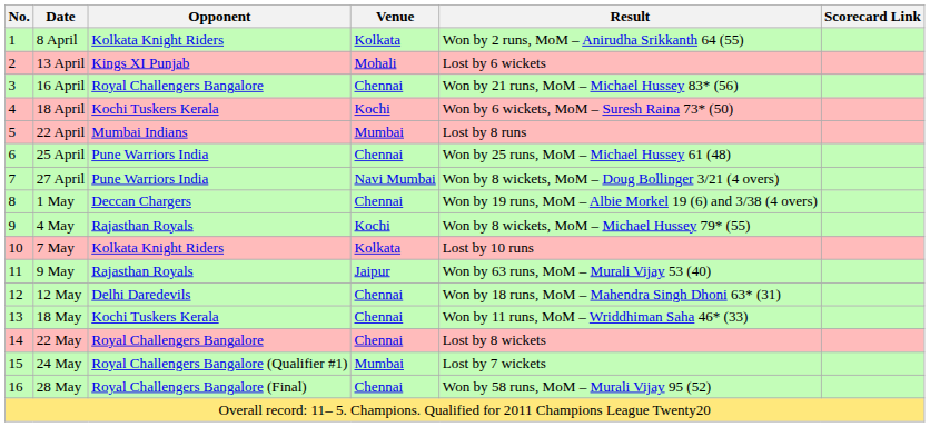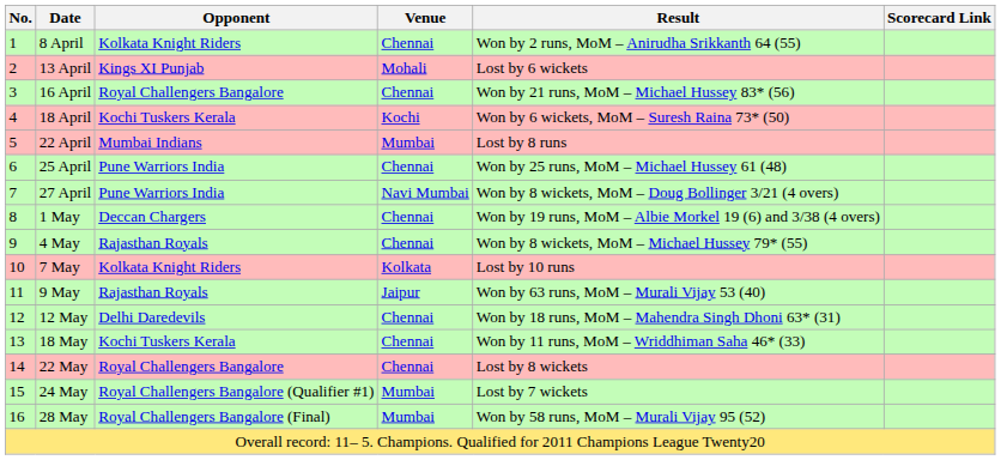8 April | Venue: Kolkata -> Chennai
4 May | Venue: Kochi -> Chennai
28 May | Venue: Chennai -> Mumbai
